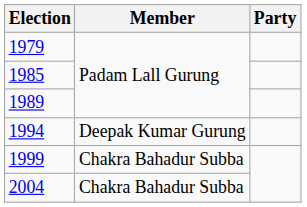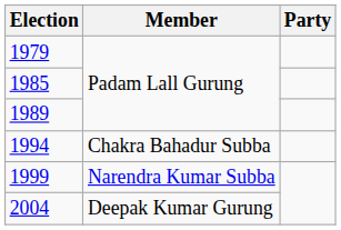1994 | Member: Deepak Kumar Gurung -> Chakra Bahadur Subba
1999 | Member: Chakra Bahadur Subba -> Narendra Kumar Subba
2004 | Member: Chakra Bahadur Subba -> Deepak Kumar Gurung
